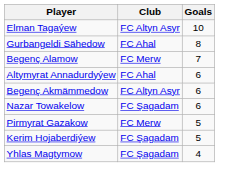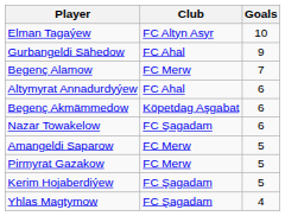Gurbangeldi Sähedow | Goals: 8 -> 9
Begenç Akmämmedow | Club: FC Altyn Asyr -> Köpetdag Aşgabat
+ row: Amangeldi Saparow | FC Merw | 5
